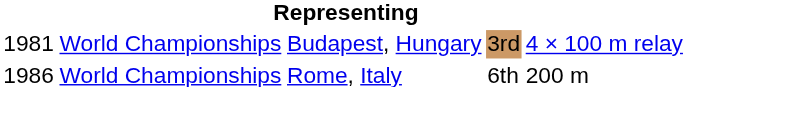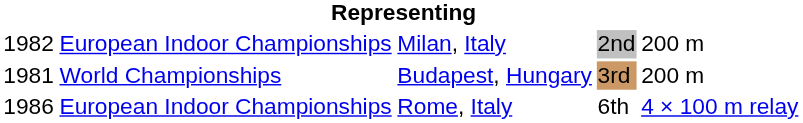+ row: 1982 | European Indoor Championships | Milan, Italy | 2nd | 200 m
Budapest, Hungary | column 5: 4 × 100 m relay -> 200 m
Rome, Italy | column 2: World Championships -> European Indoor Championships
Rome, Italy | column 5: 200 m -> 4 × 100 m relay
